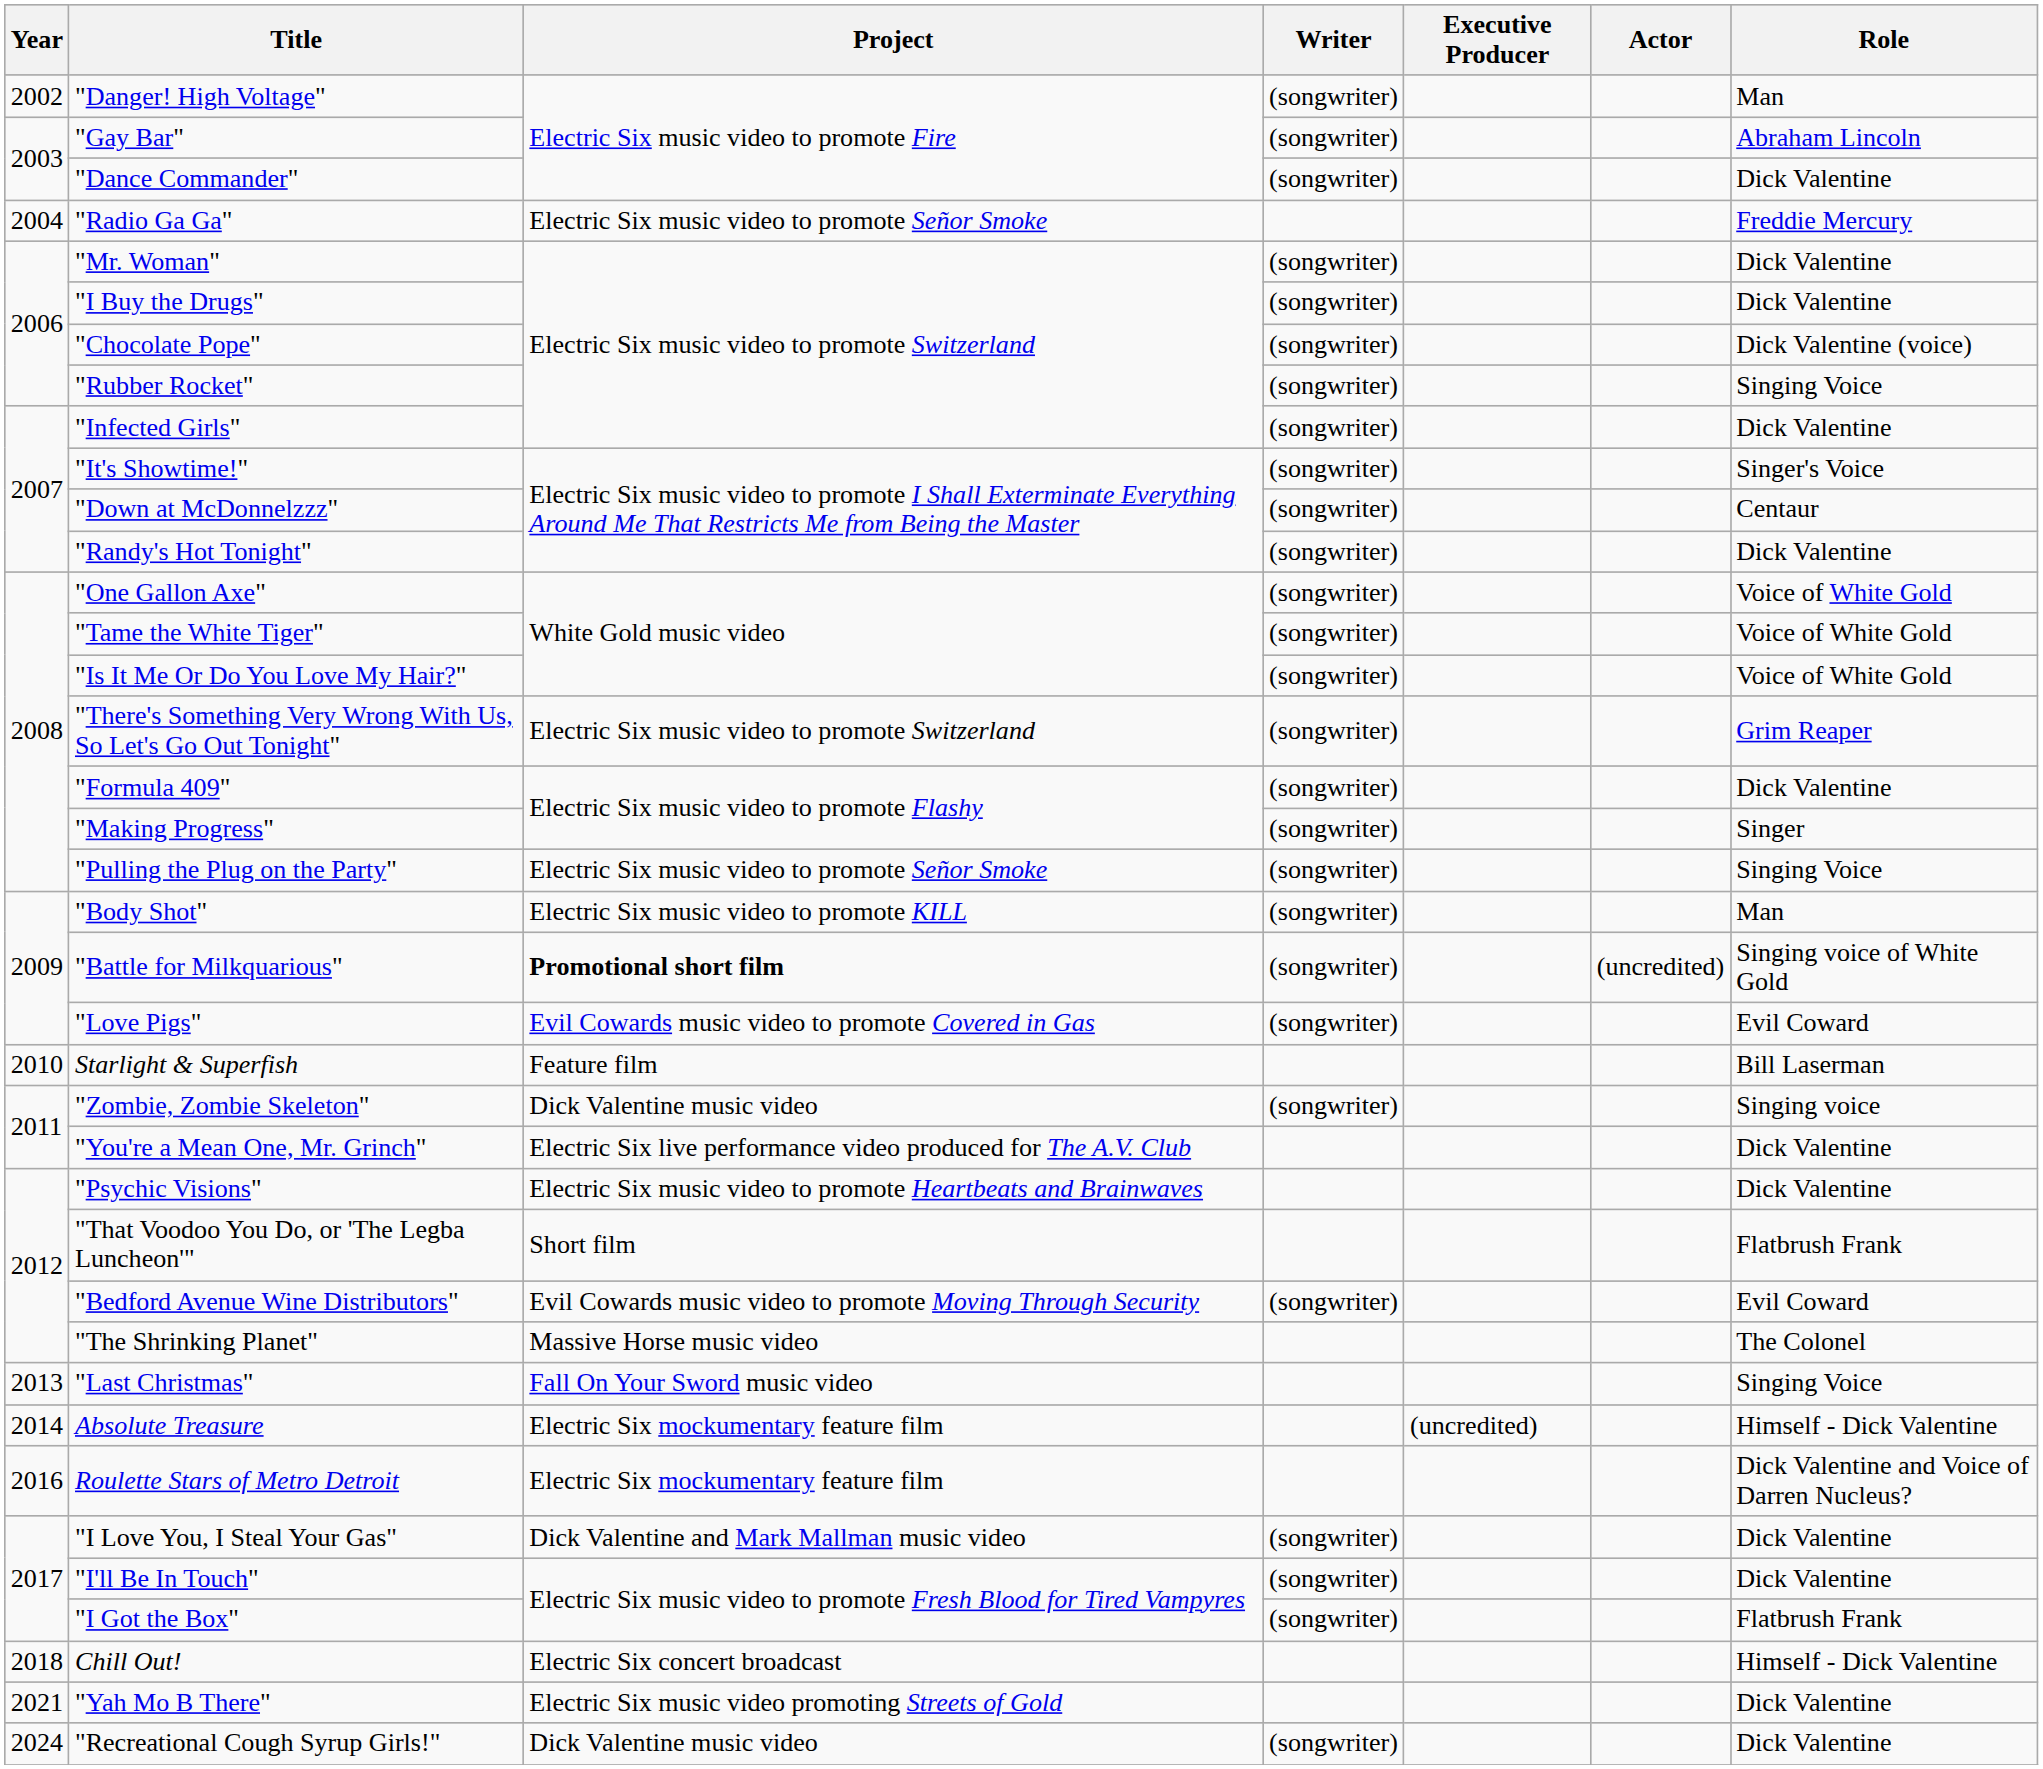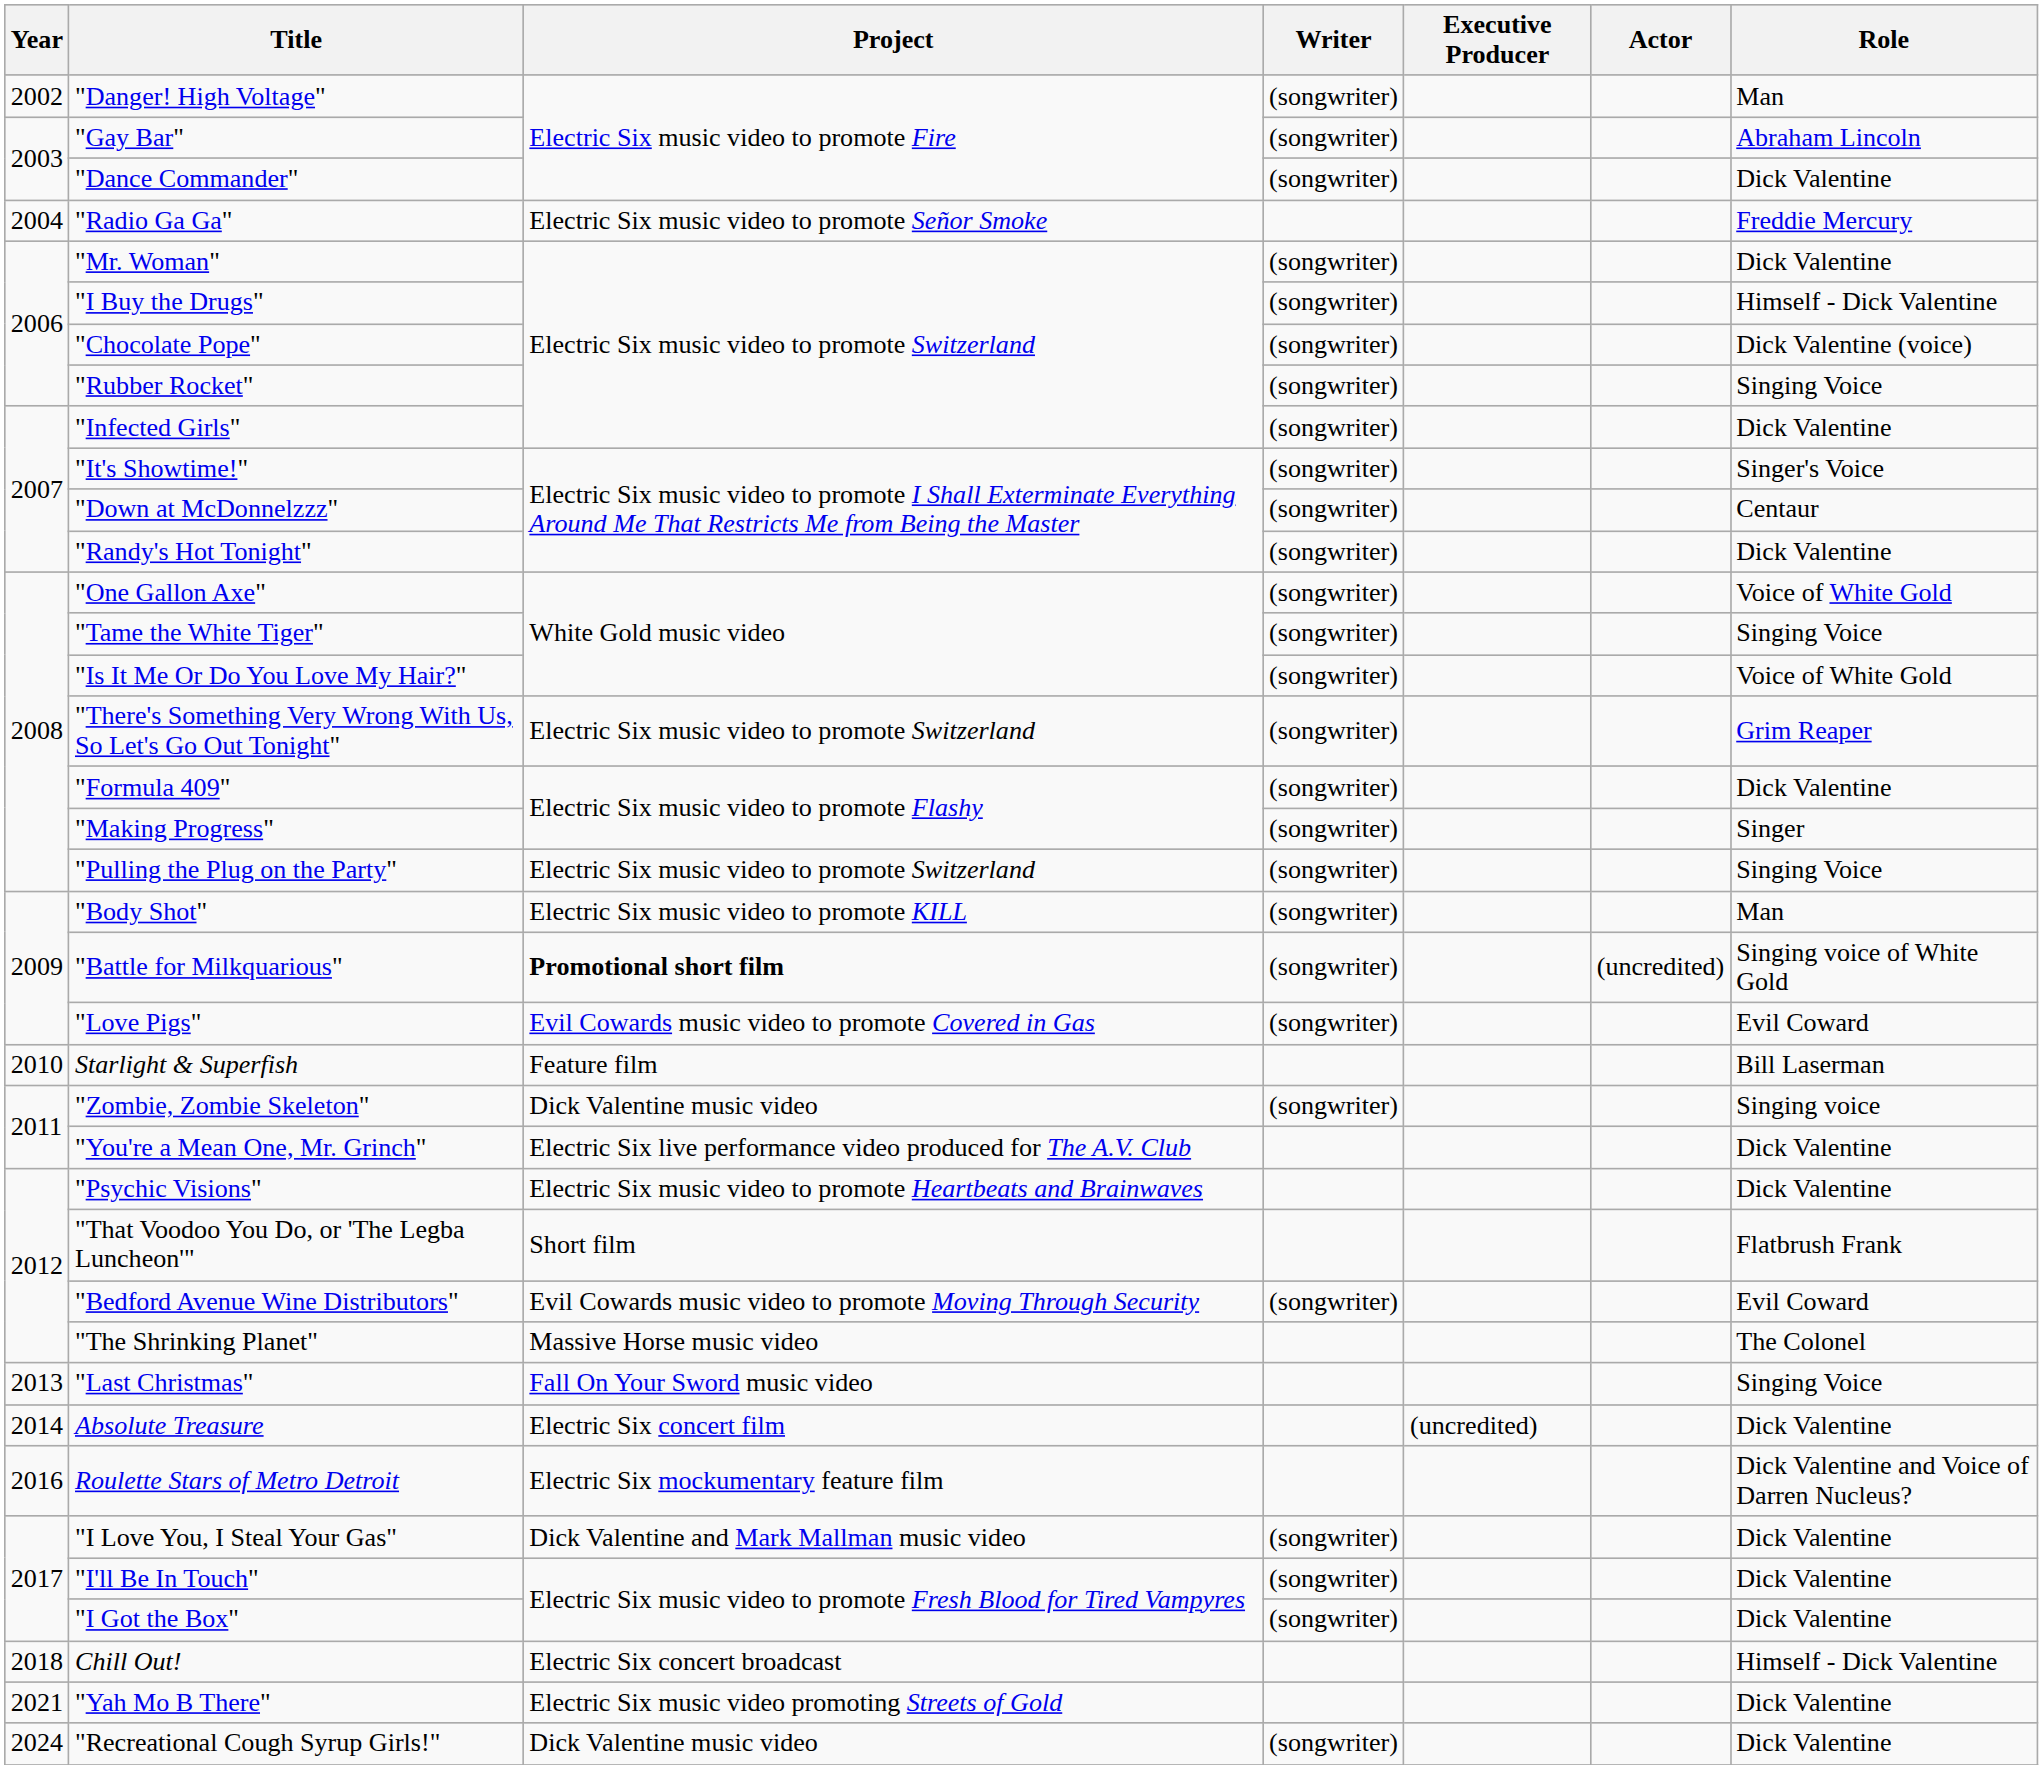"I Buy the Drugs" | Role: Dick Valentine -> Himself - Dick Valentine
"Tame the White Tiger" | Role: Voice of White Gold -> Singing Voice
"Pulling the Plug on the Party" | Project: Electric Six music video to promote Señor Smoke -> Electric Six music video to promote Switzerland
Absolute Treasure | Project: Electric Six mockumentary feature film -> Electric Six concert film
Absolute Treasure | Role: Himself - Dick Valentine -> Dick Valentine
"I Got the Box" | Role: Flatbrush Frank -> Dick Valentine
